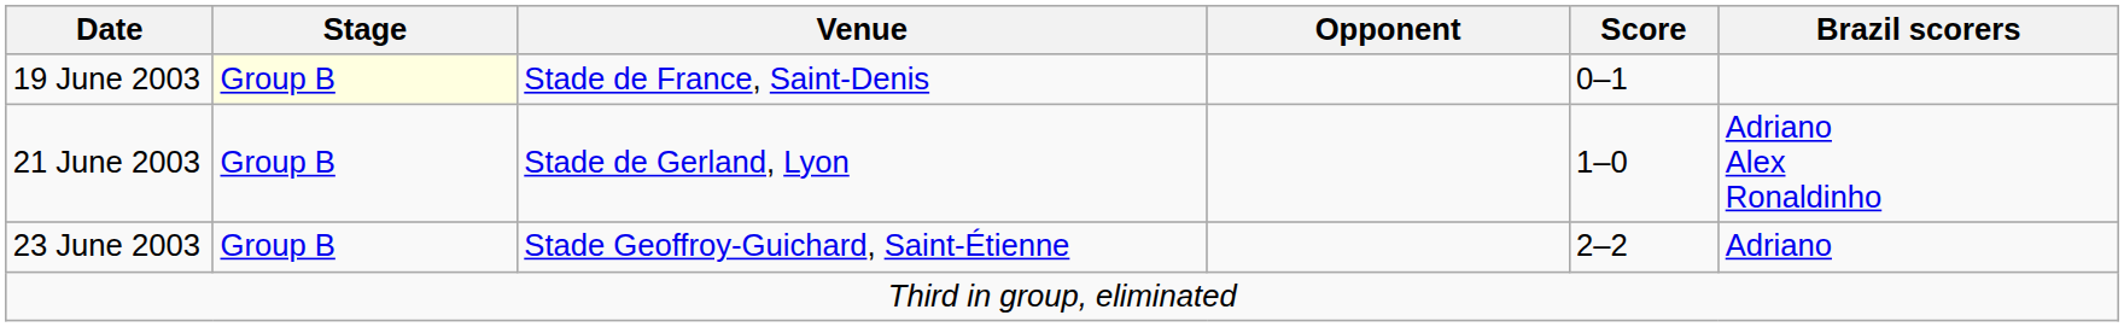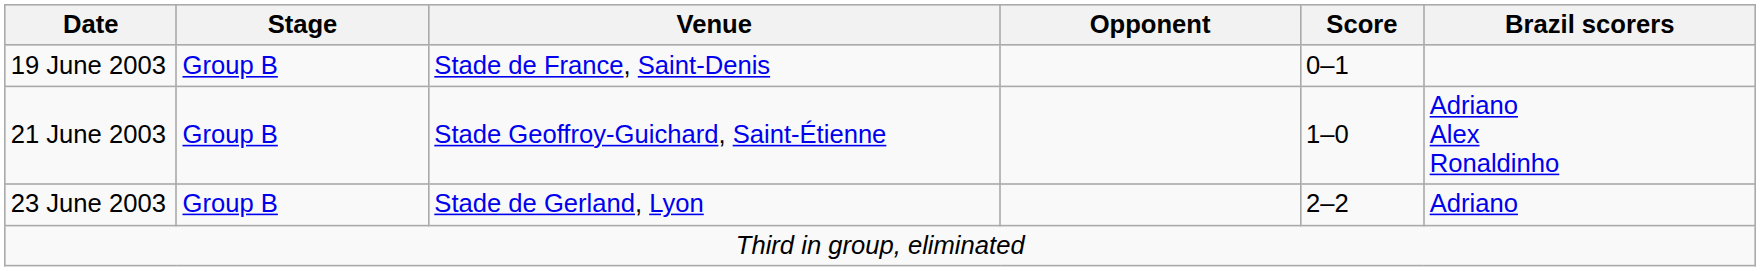19 June 2003 | Stage: lightyellow background -> no background
21 June 2003 | Venue: Stade de Gerland, Lyon -> Stade Geoffroy-Guichard, Saint-Étienne
23 June 2003 | Venue: Stade Geoffroy-Guichard, Saint-Étienne -> Stade de Gerland, Lyon
